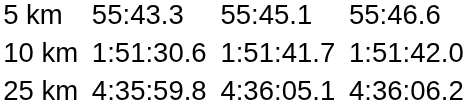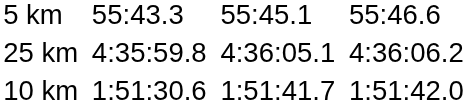rows swapped: 10 km <-> 25 km
